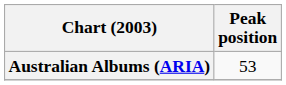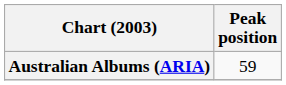Australian Albums (ARIA) | Peak position: 53 -> 59
